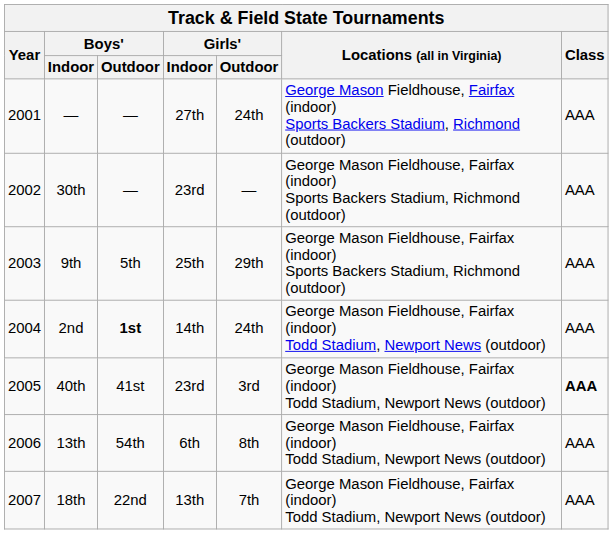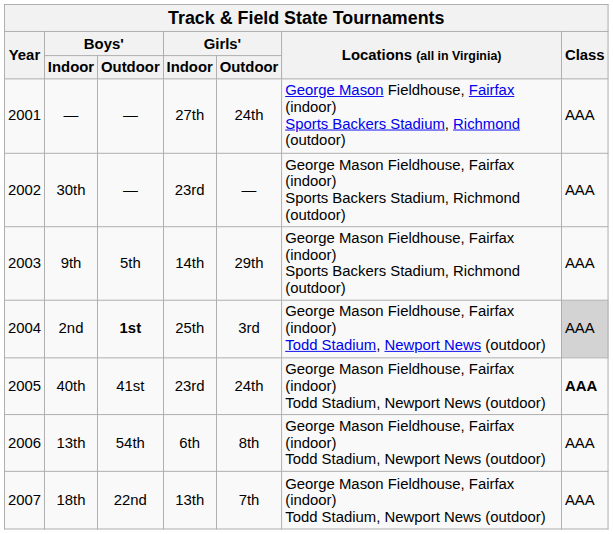9th | Girls' / Indoor: 25th -> 14th
2nd | Girls' / Indoor: 14th -> 25th
2nd | Girls' / Outdoor: 24th -> 3rd
2nd | Class: no background -> lightgrey background
40th | Girls' / Outdoor: 3rd -> 24th
